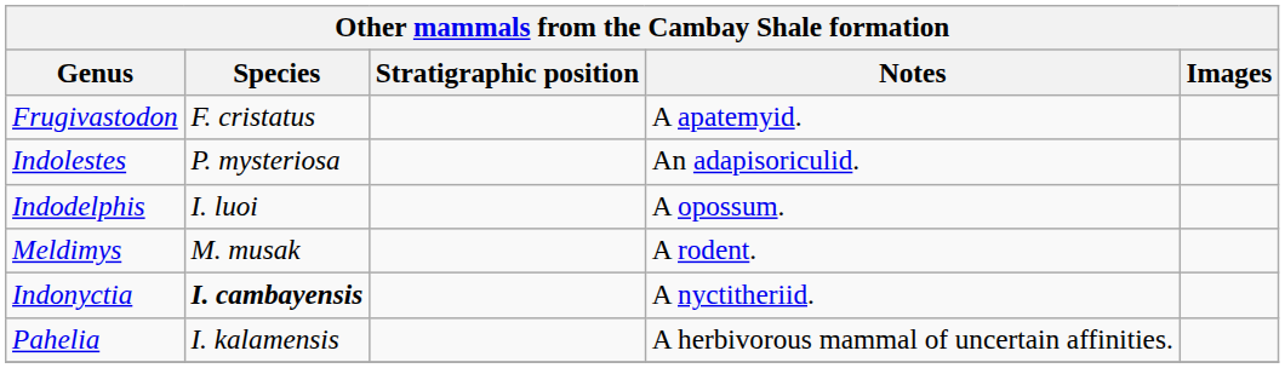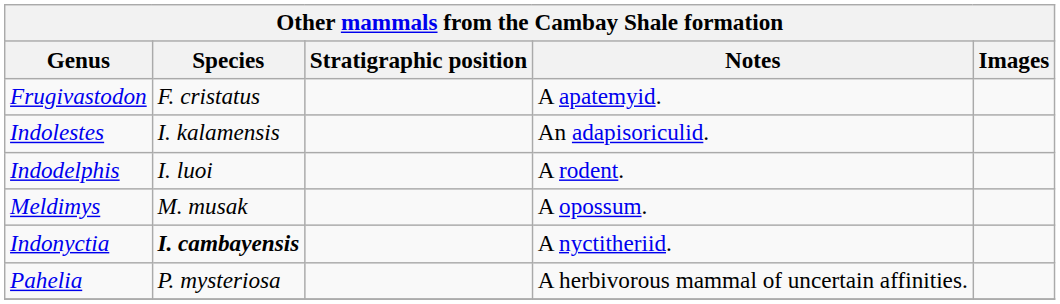Indolestes | Species: P. mysteriosa -> I. kalamensis
Indodelphis | Notes: A opossum. -> A rodent.
Meldimys | Notes: A rodent. -> A opossum.
Pahelia | Species: I. kalamensis -> P. mysteriosa
